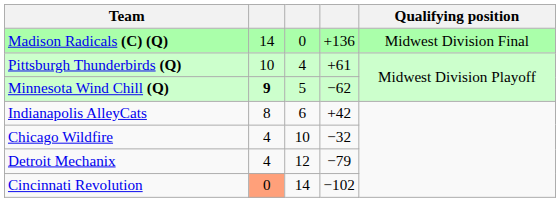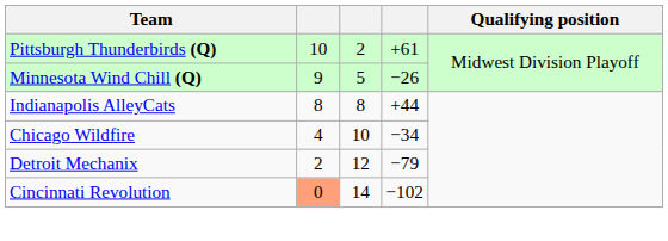- row: Madison Radicals (C) (Q) | 14 | 0 | +136 | Midwest Division Final
Pittsburgh Thunderbirds (Q) | column 3: 4 -> 2
Minnesota Wind Chill (Q) | column 2: bold -> normal
Minnesota Wind Chill (Q) | column 4: −62 -> −26
Indianapolis AlleyCats | column 3: 6 -> 8
Indianapolis AlleyCats | column 4: +42 -> +44
Chicago Wildfire | column 4: −32 -> −34
Detroit Mechanix | column 2: 4 -> 2
